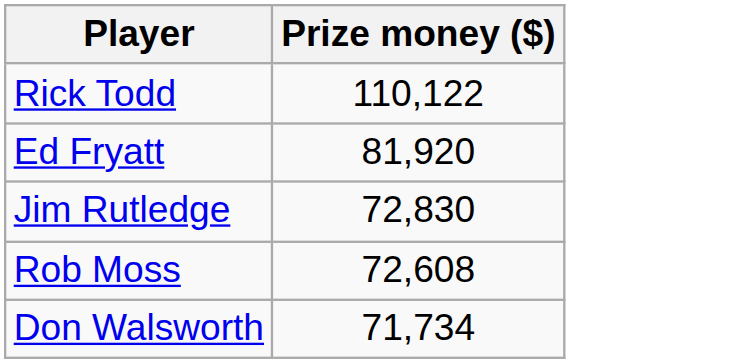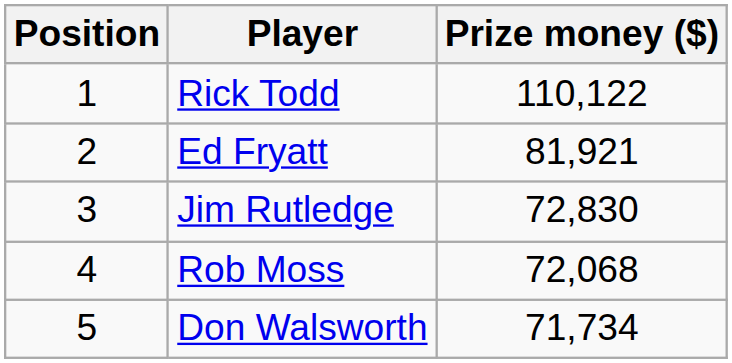+ column: Position | 1 | 2 | 3 | 4 | 5
Ed Fryatt | Prize money ($): 81,920 -> 81,921
Rob Moss | Prize money ($): 72,608 -> 72,068
